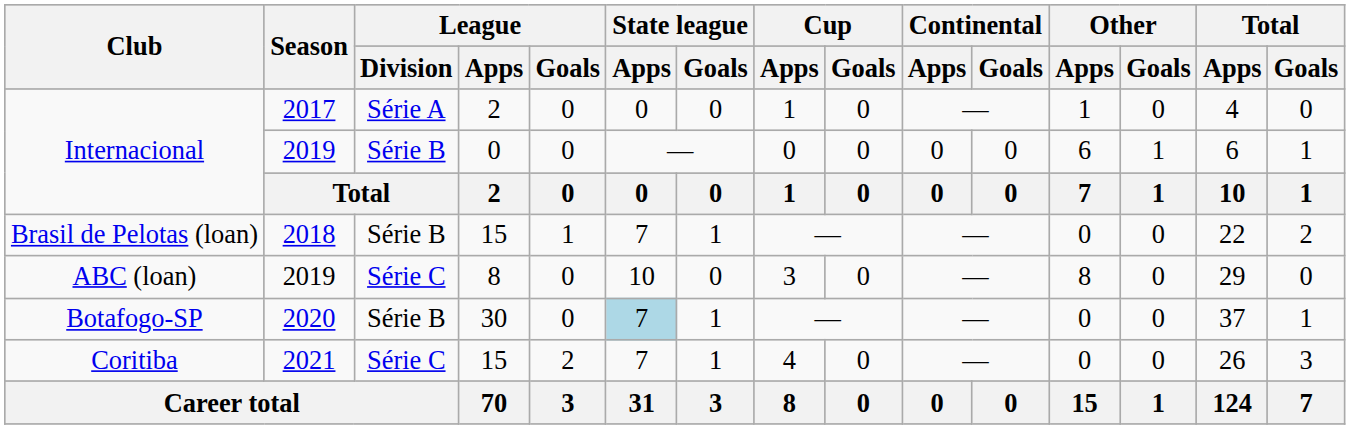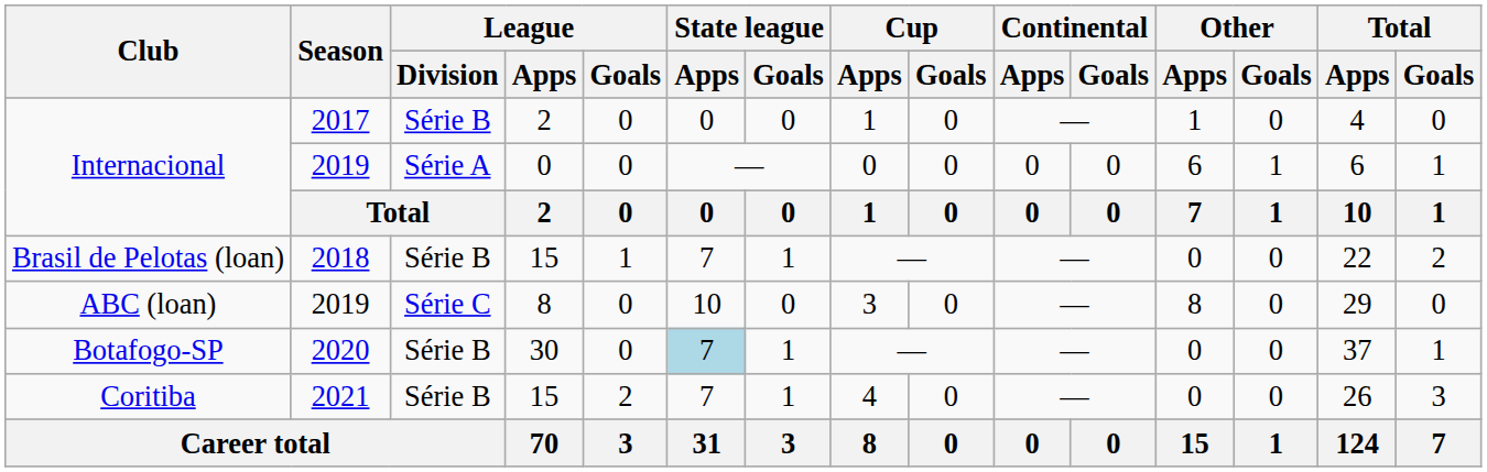Internacional / 2017 | League / Division: Série A -> Série B
Internacional / 2019 | League / Division: Série B -> Série A
Coritiba | League / Division: Série C -> Série B
